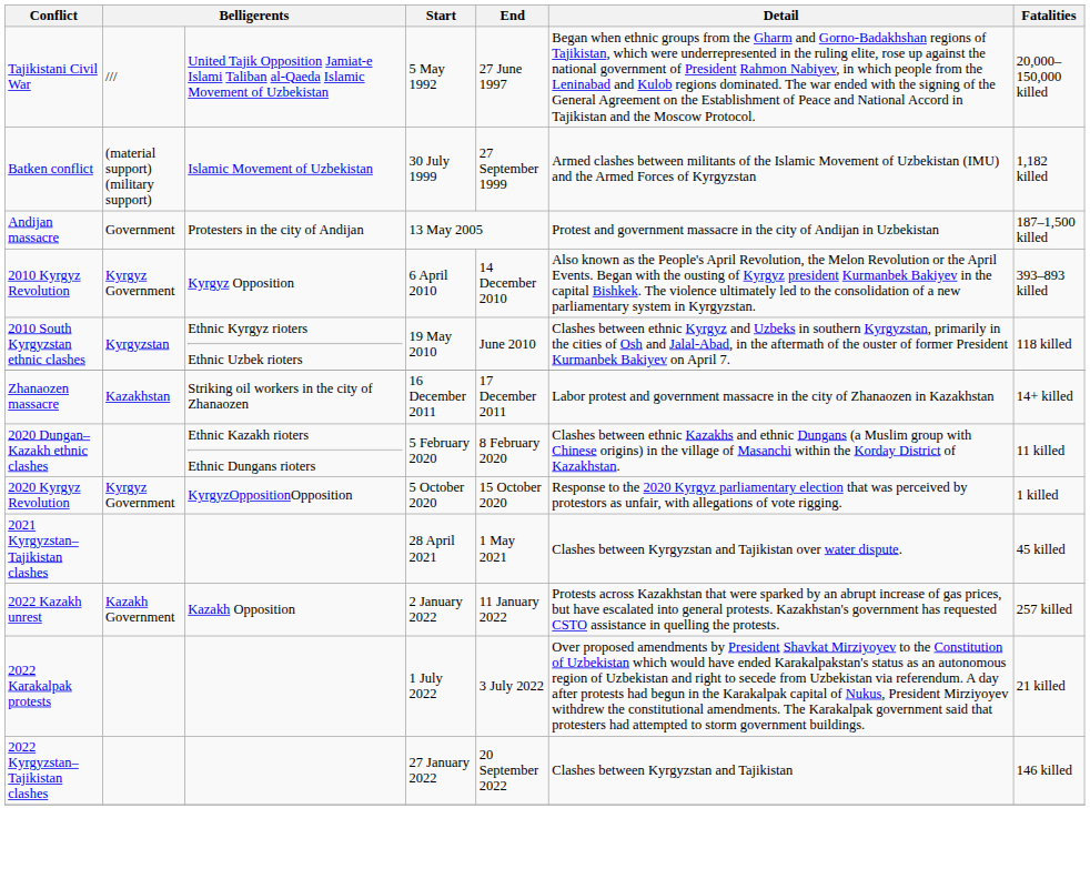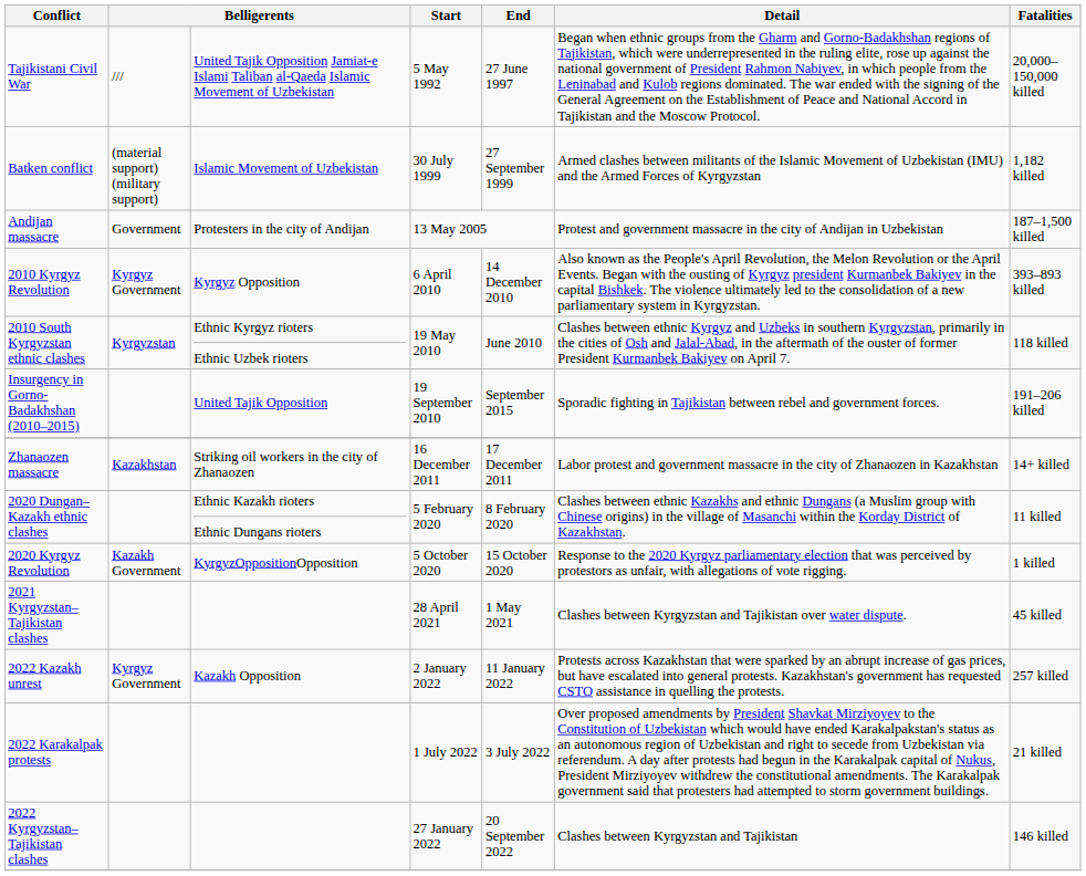+ row: Insurgency in Gorno-Badakhshan (2010–2015) | United Tajik Opposition | 19 September 2010 | September 2015 | Sporadic fighting in Tajikistan between rebel and government forces. | 191–206 killed
2020 Kyrgyz Revolution | column 2: Kyrgyz Government -> Kazakh Government
2022 Kazakh unrest | column 2: Kazakh Government -> Kyrgyz Government
